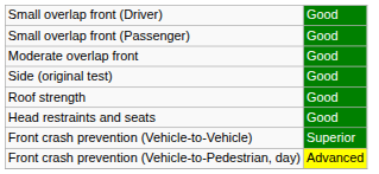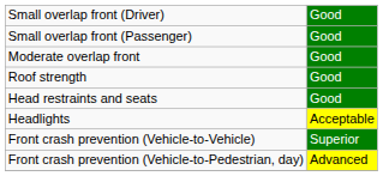- row: Side (original test) | Good
+ row: Headlights | Acceptable
